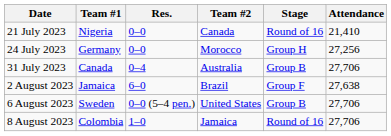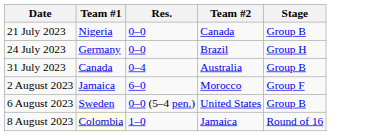- column: Attendance | 21,410 | 27,256 | 27,706 | 27,638 | 27,706 | 27,706
21 July 2023 | Stage: Round of 16 -> Group B
24 July 2023 | Team #2: Morocco -> Brazil
2 August 2023 | Team #2: Brazil -> Morocco
8 August 2023 | Team #1: no background -> lightyellow background
